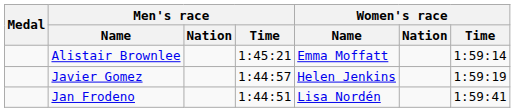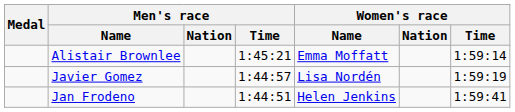Javier Gomez | Women's race / Name: Helen Jenkins -> Lisa Nordén
Jan Frodeno | Women's race / Name: Lisa Nordén -> Helen Jenkins
